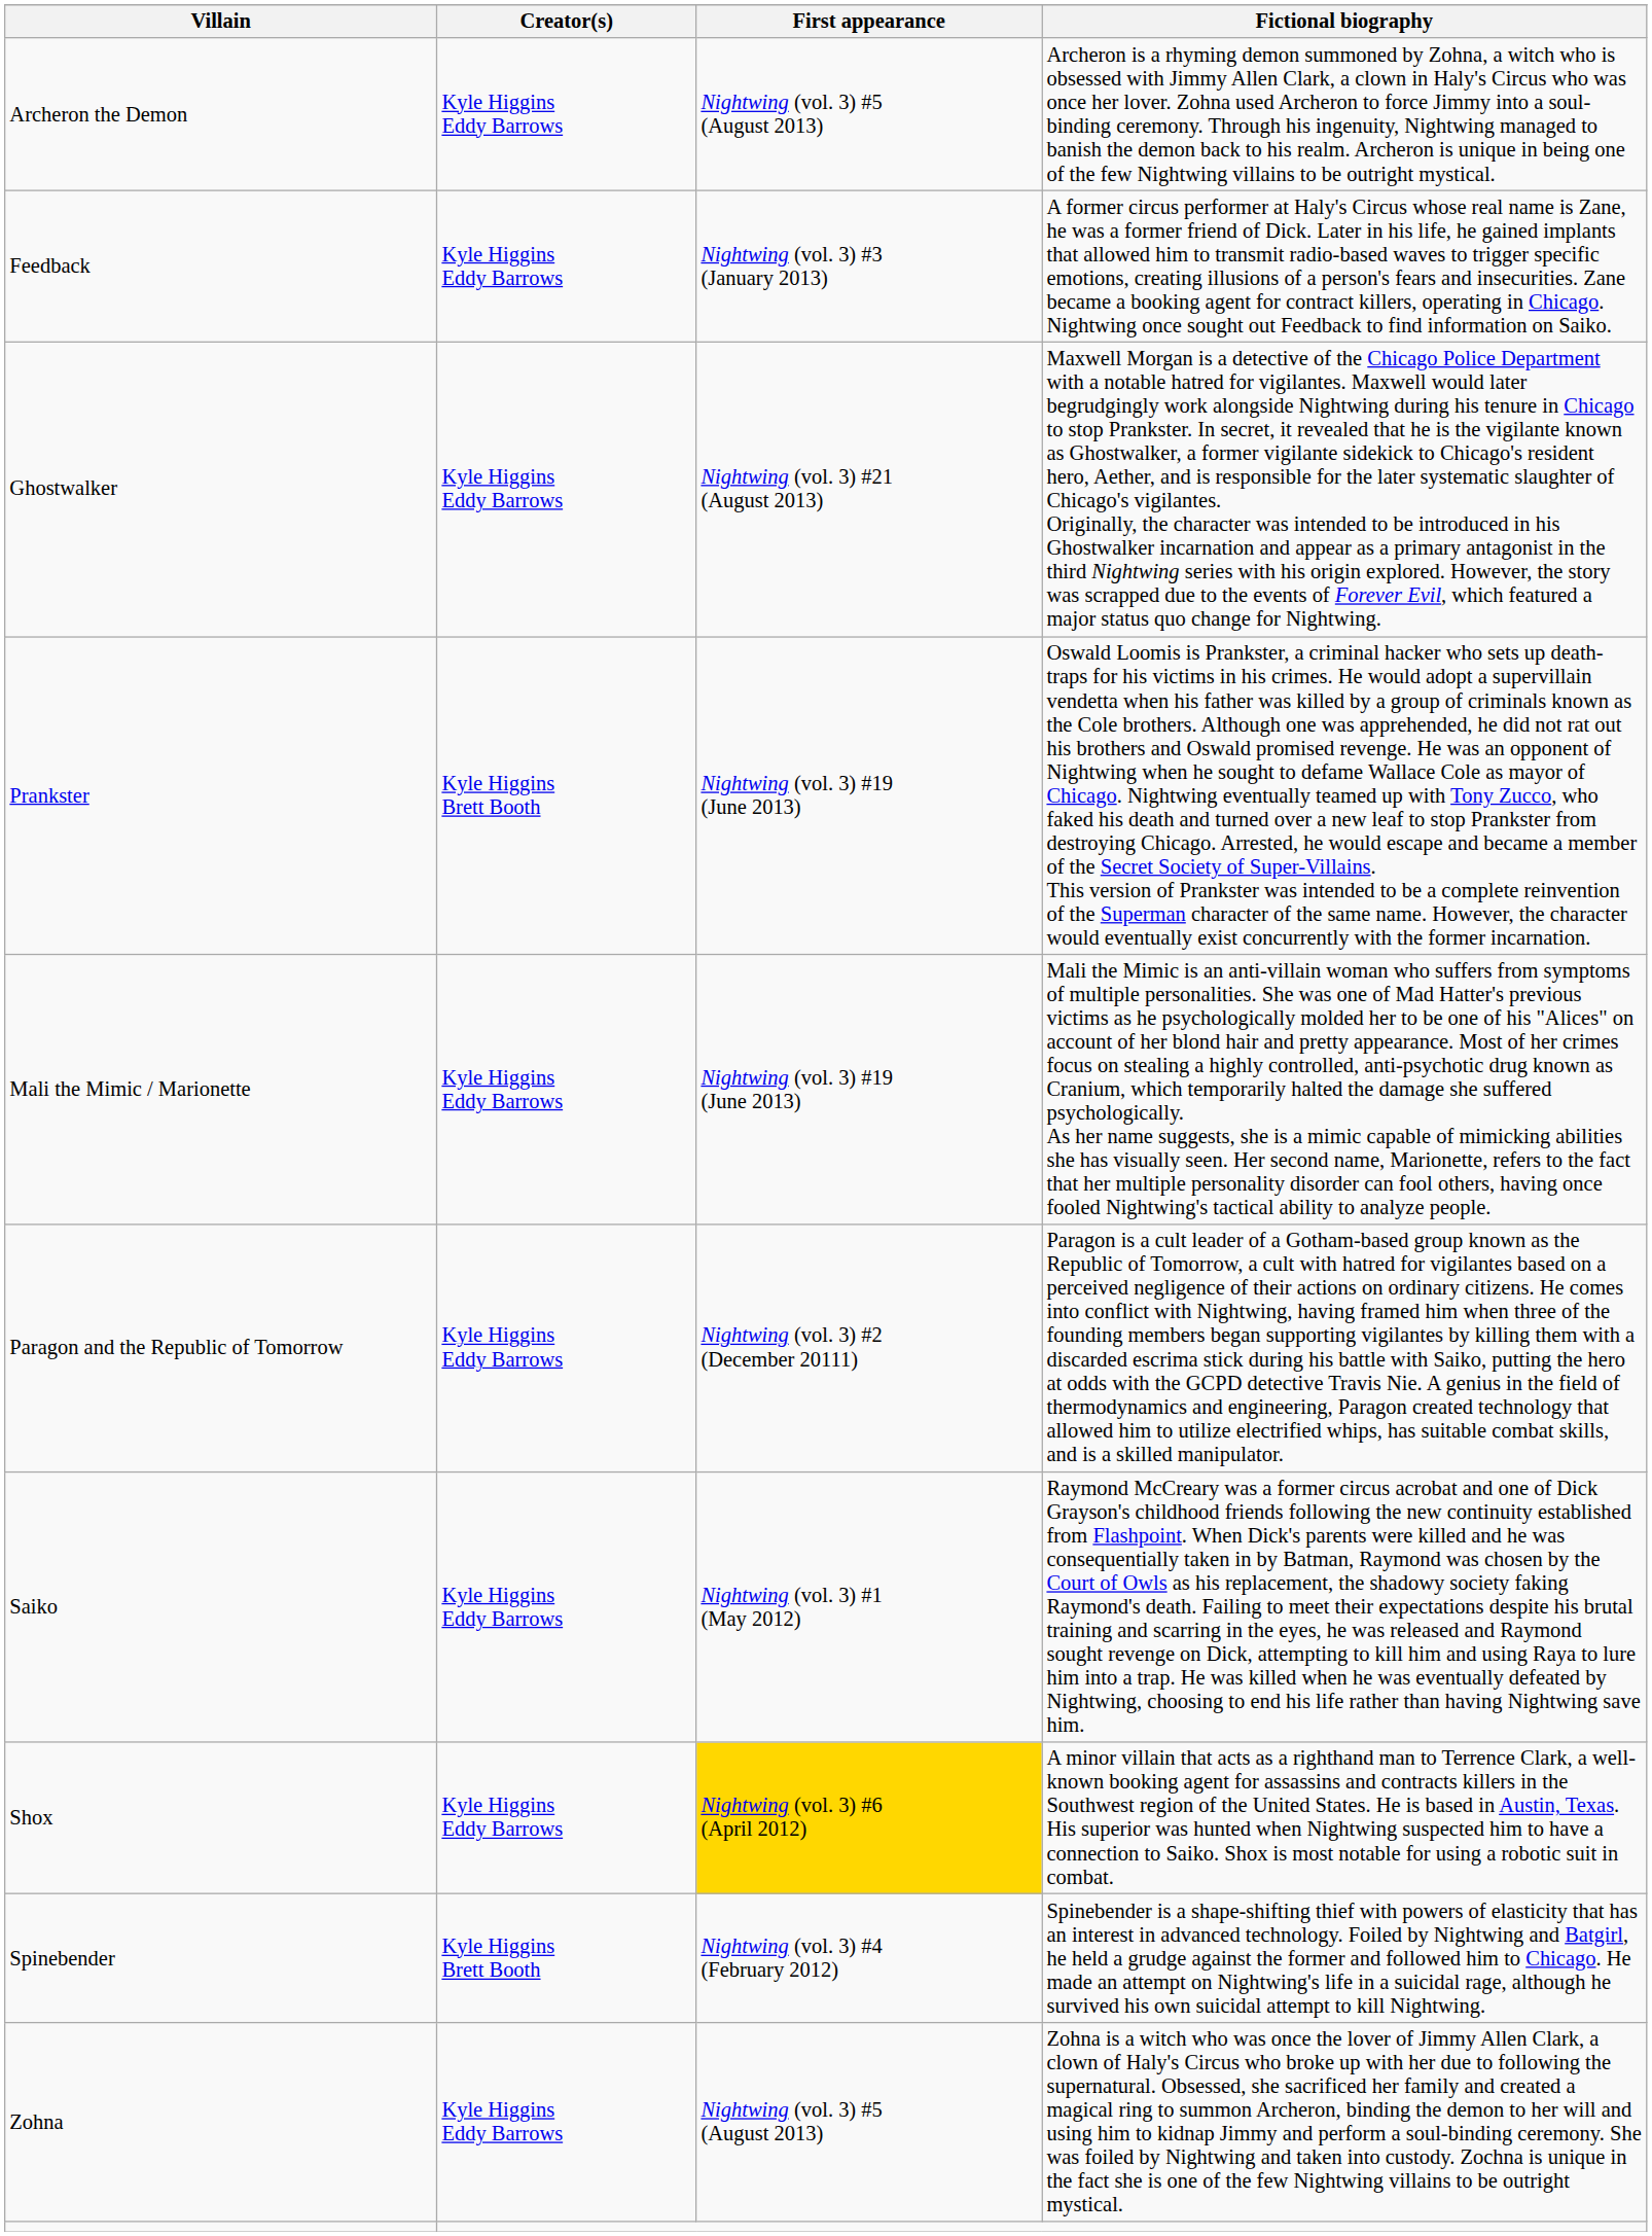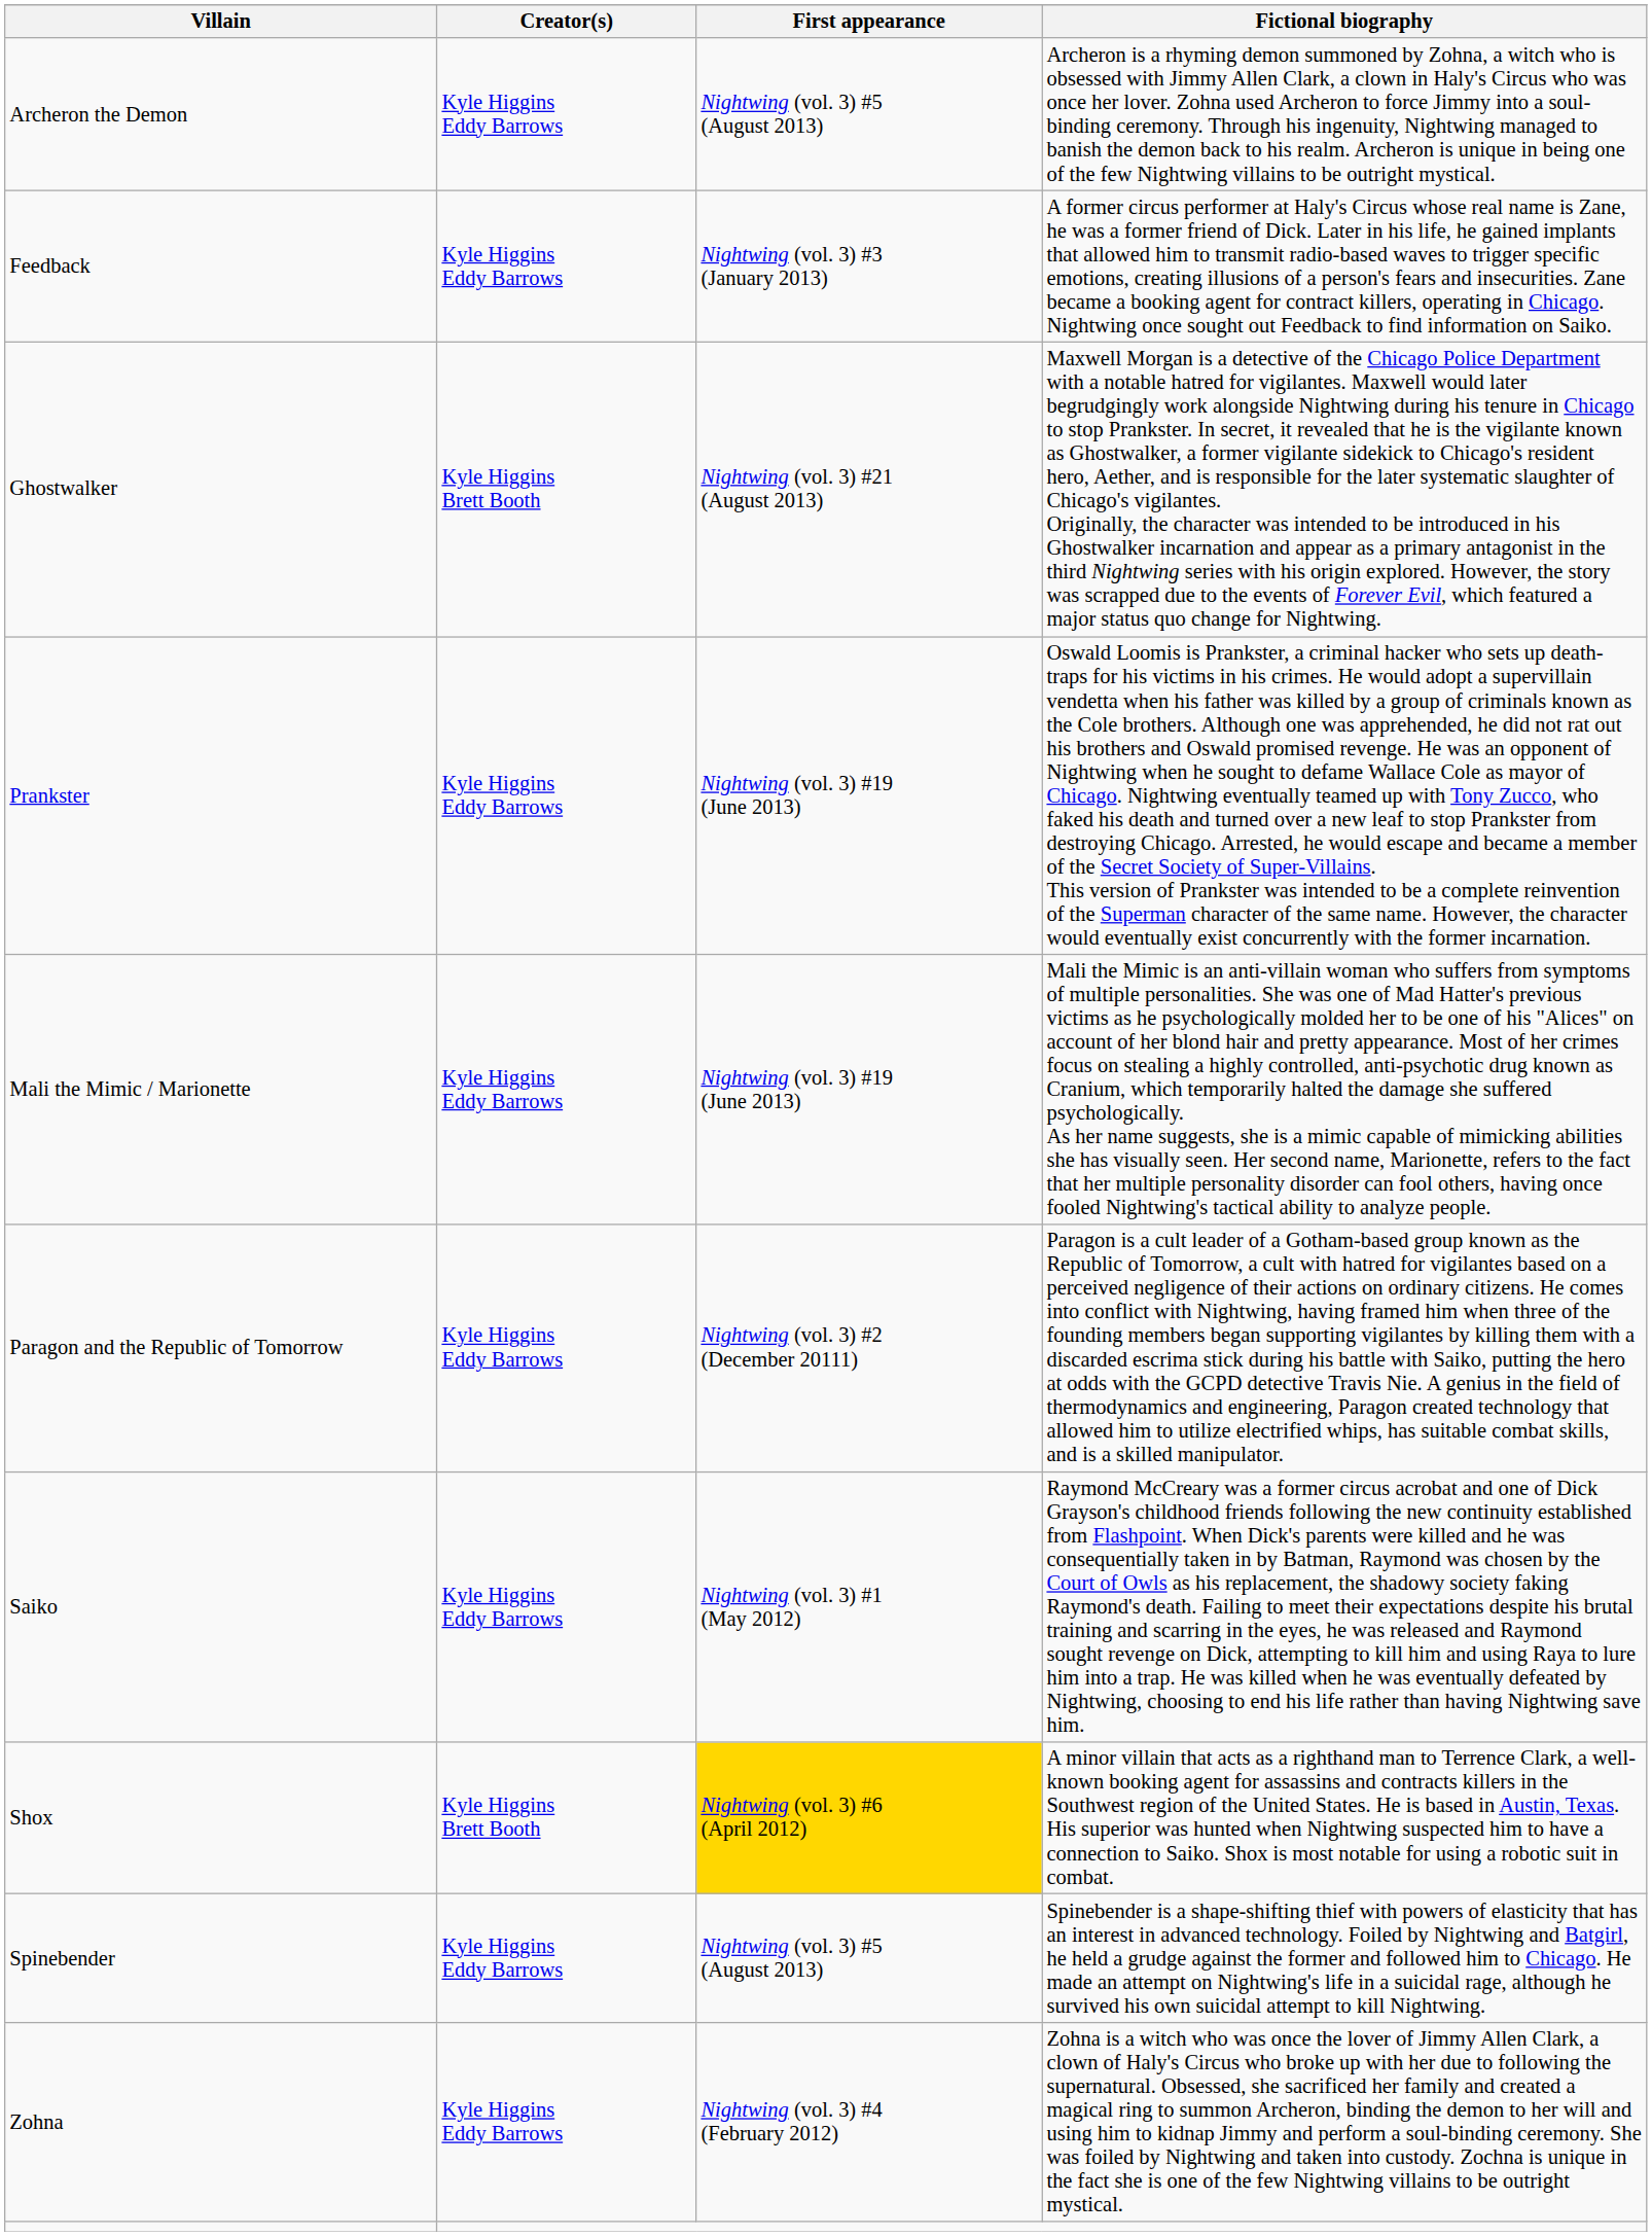Ghostwalker | Creator(s): Kyle Higgins Eddy Barrows -> Kyle Higgins Brett Booth
Prankster | Creator(s): Kyle Higgins Brett Booth -> Kyle Higgins Eddy Barrows
Shox | Creator(s): Kyle Higgins Eddy Barrows -> Kyle Higgins Brett Booth
Spinebender | Creator(s): Kyle Higgins Brett Booth -> Kyle Higgins Eddy Barrows
Spinebender | First appearance: Nightwing (vol. 3) #4 (February 2012) -> Nightwing (vol. 3) #5 (August 2013)
Zohna | First appearance: Nightwing (vol. 3) #5 (August 2013) -> Nightwing (vol. 3) #4 (February 2012)
